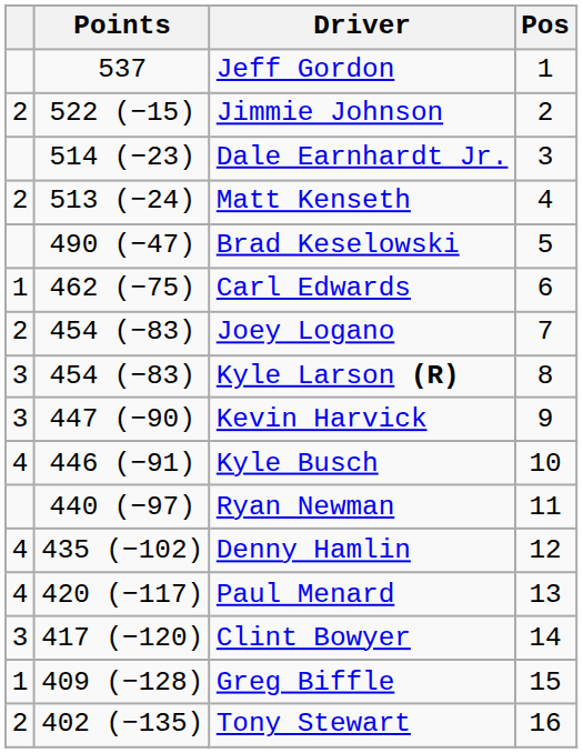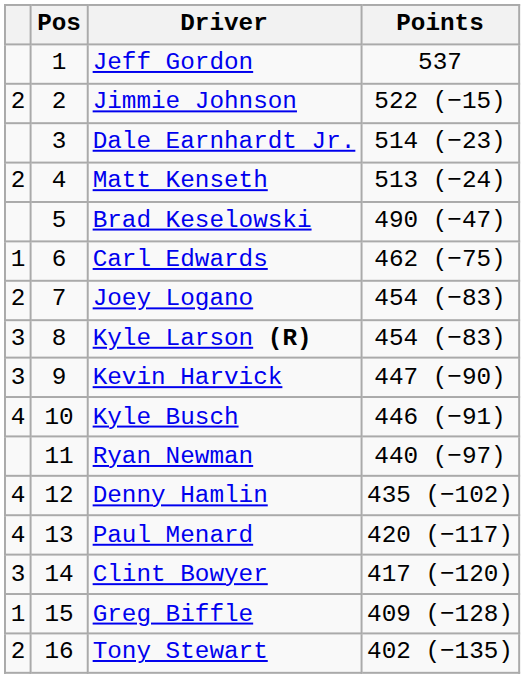columns swapped: Pos <-> Points
